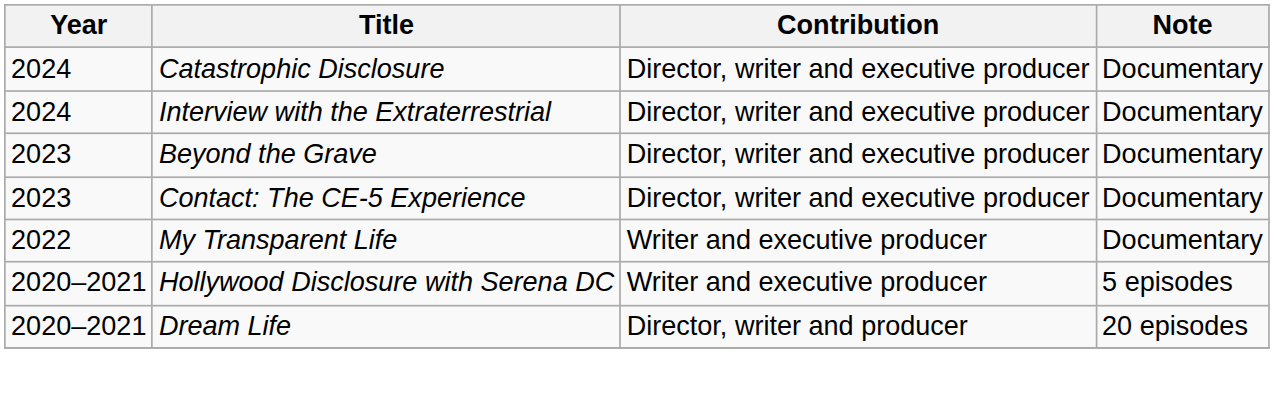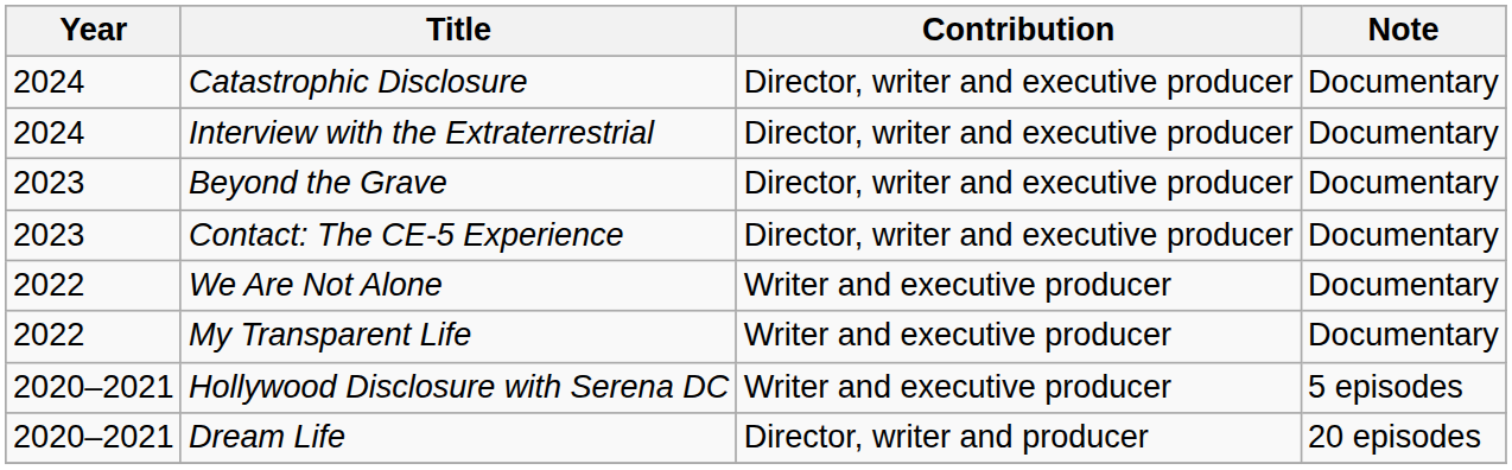+ row: 2022 | We Are Not Alone | Writer and executive producer | Documentary
